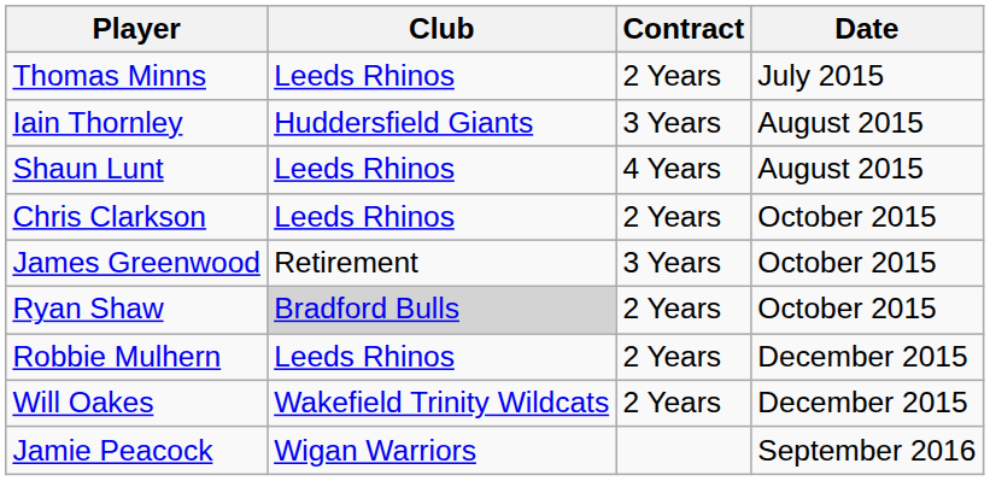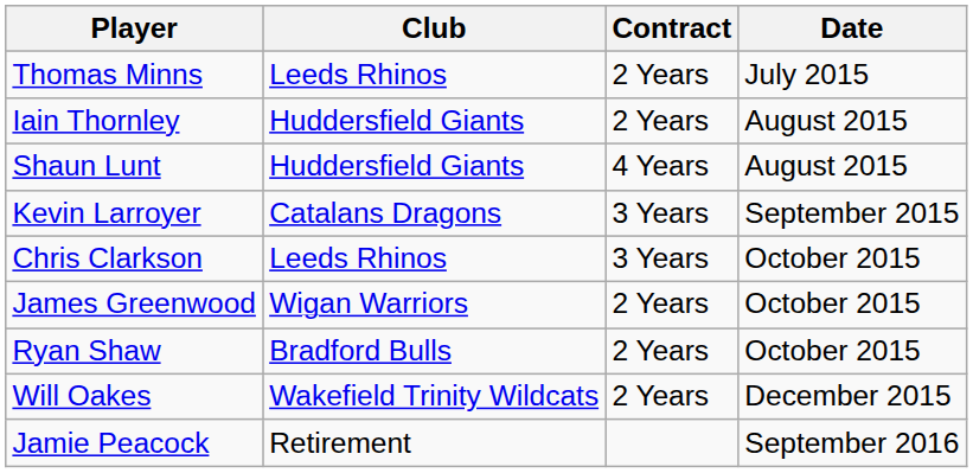Iain Thornley | Contract: 3 Years -> 2 Years
Shaun Lunt | Club: Leeds Rhinos -> Huddersfield Giants
+ row: Kevin Larroyer | Catalans Dragons | 3 Years | September 2015
Chris Clarkson | Contract: 2 Years -> 3 Years
James Greenwood | Club: Retirement -> Wigan Warriors
James Greenwood | Contract: 3 Years -> 2 Years
Ryan Shaw | Club: lightgrey background -> no background
- row: Robbie Mulhern | Leeds Rhinos | 2 Years | December 2015
Jamie Peacock | Club: Wigan Warriors -> Retirement
